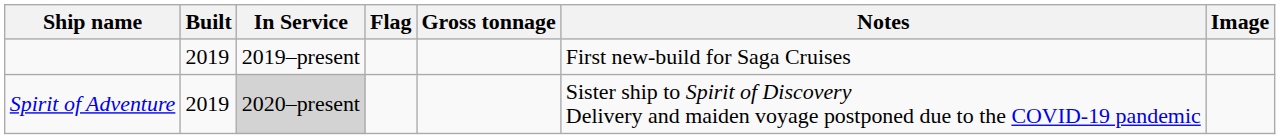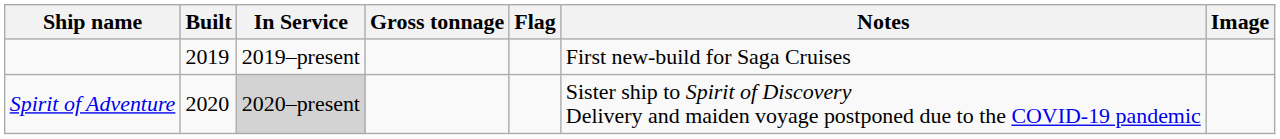columns swapped: Gross tonnage <-> Flag
Spirit of Adventure | Built: 2019 -> 2020
